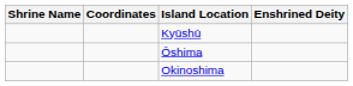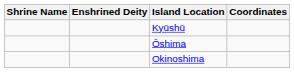columns swapped: Enshrined Deity <-> Coordinates
